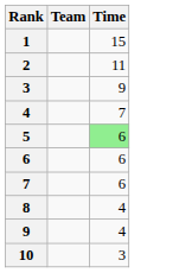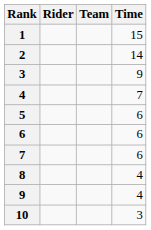+ column: Rider
2 | Time: 11 -> 14
5 | Time: lightgreen background -> no background
